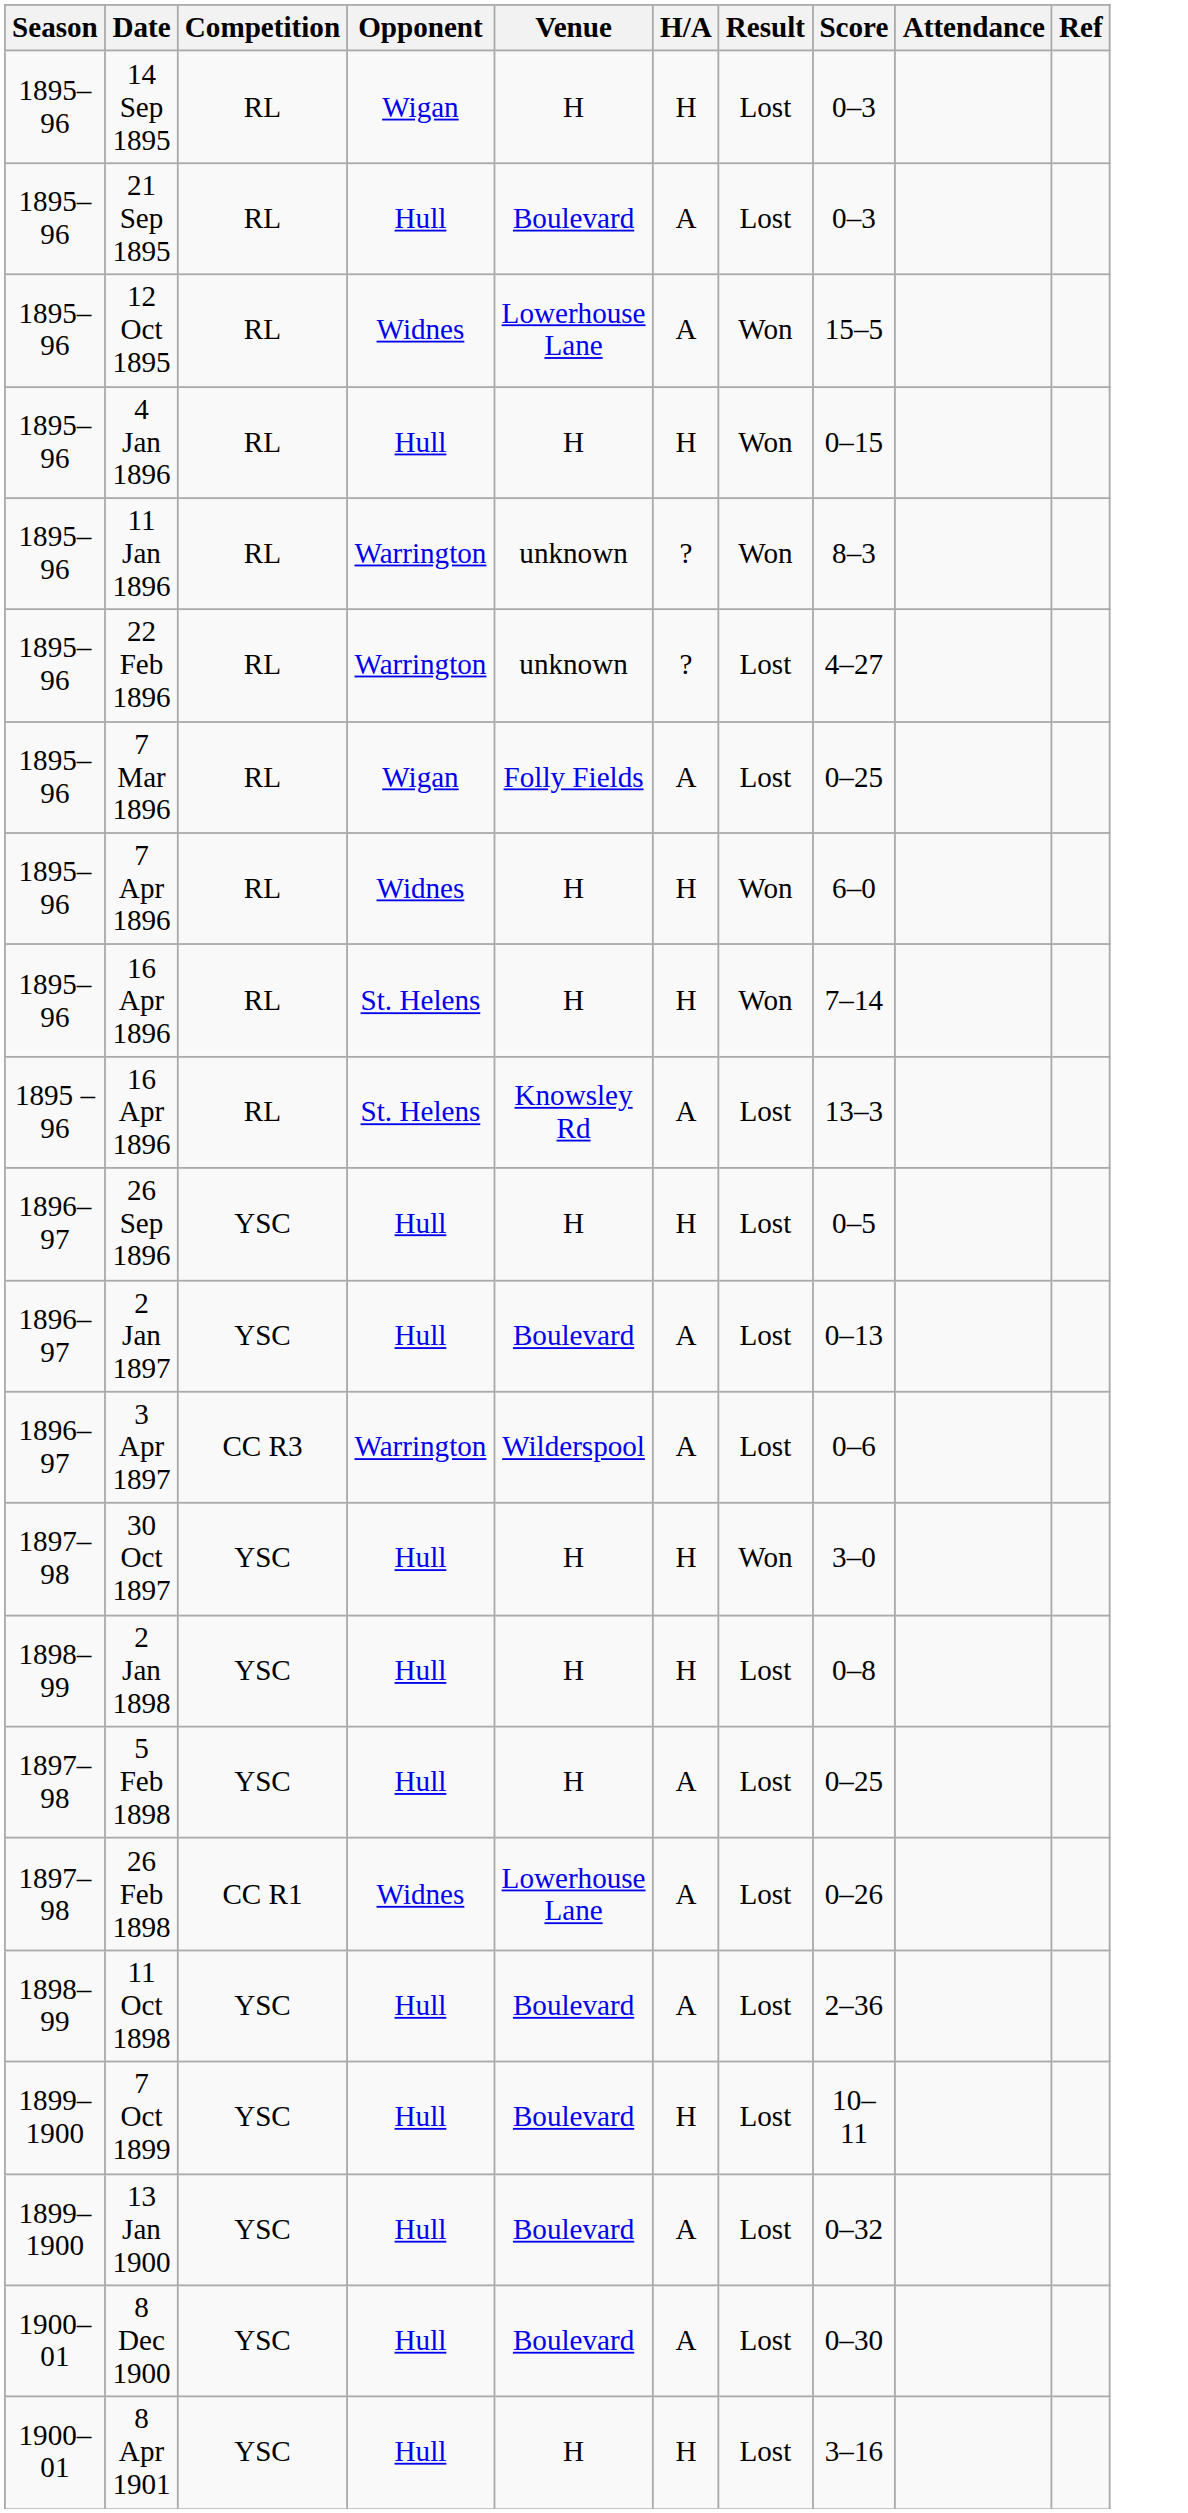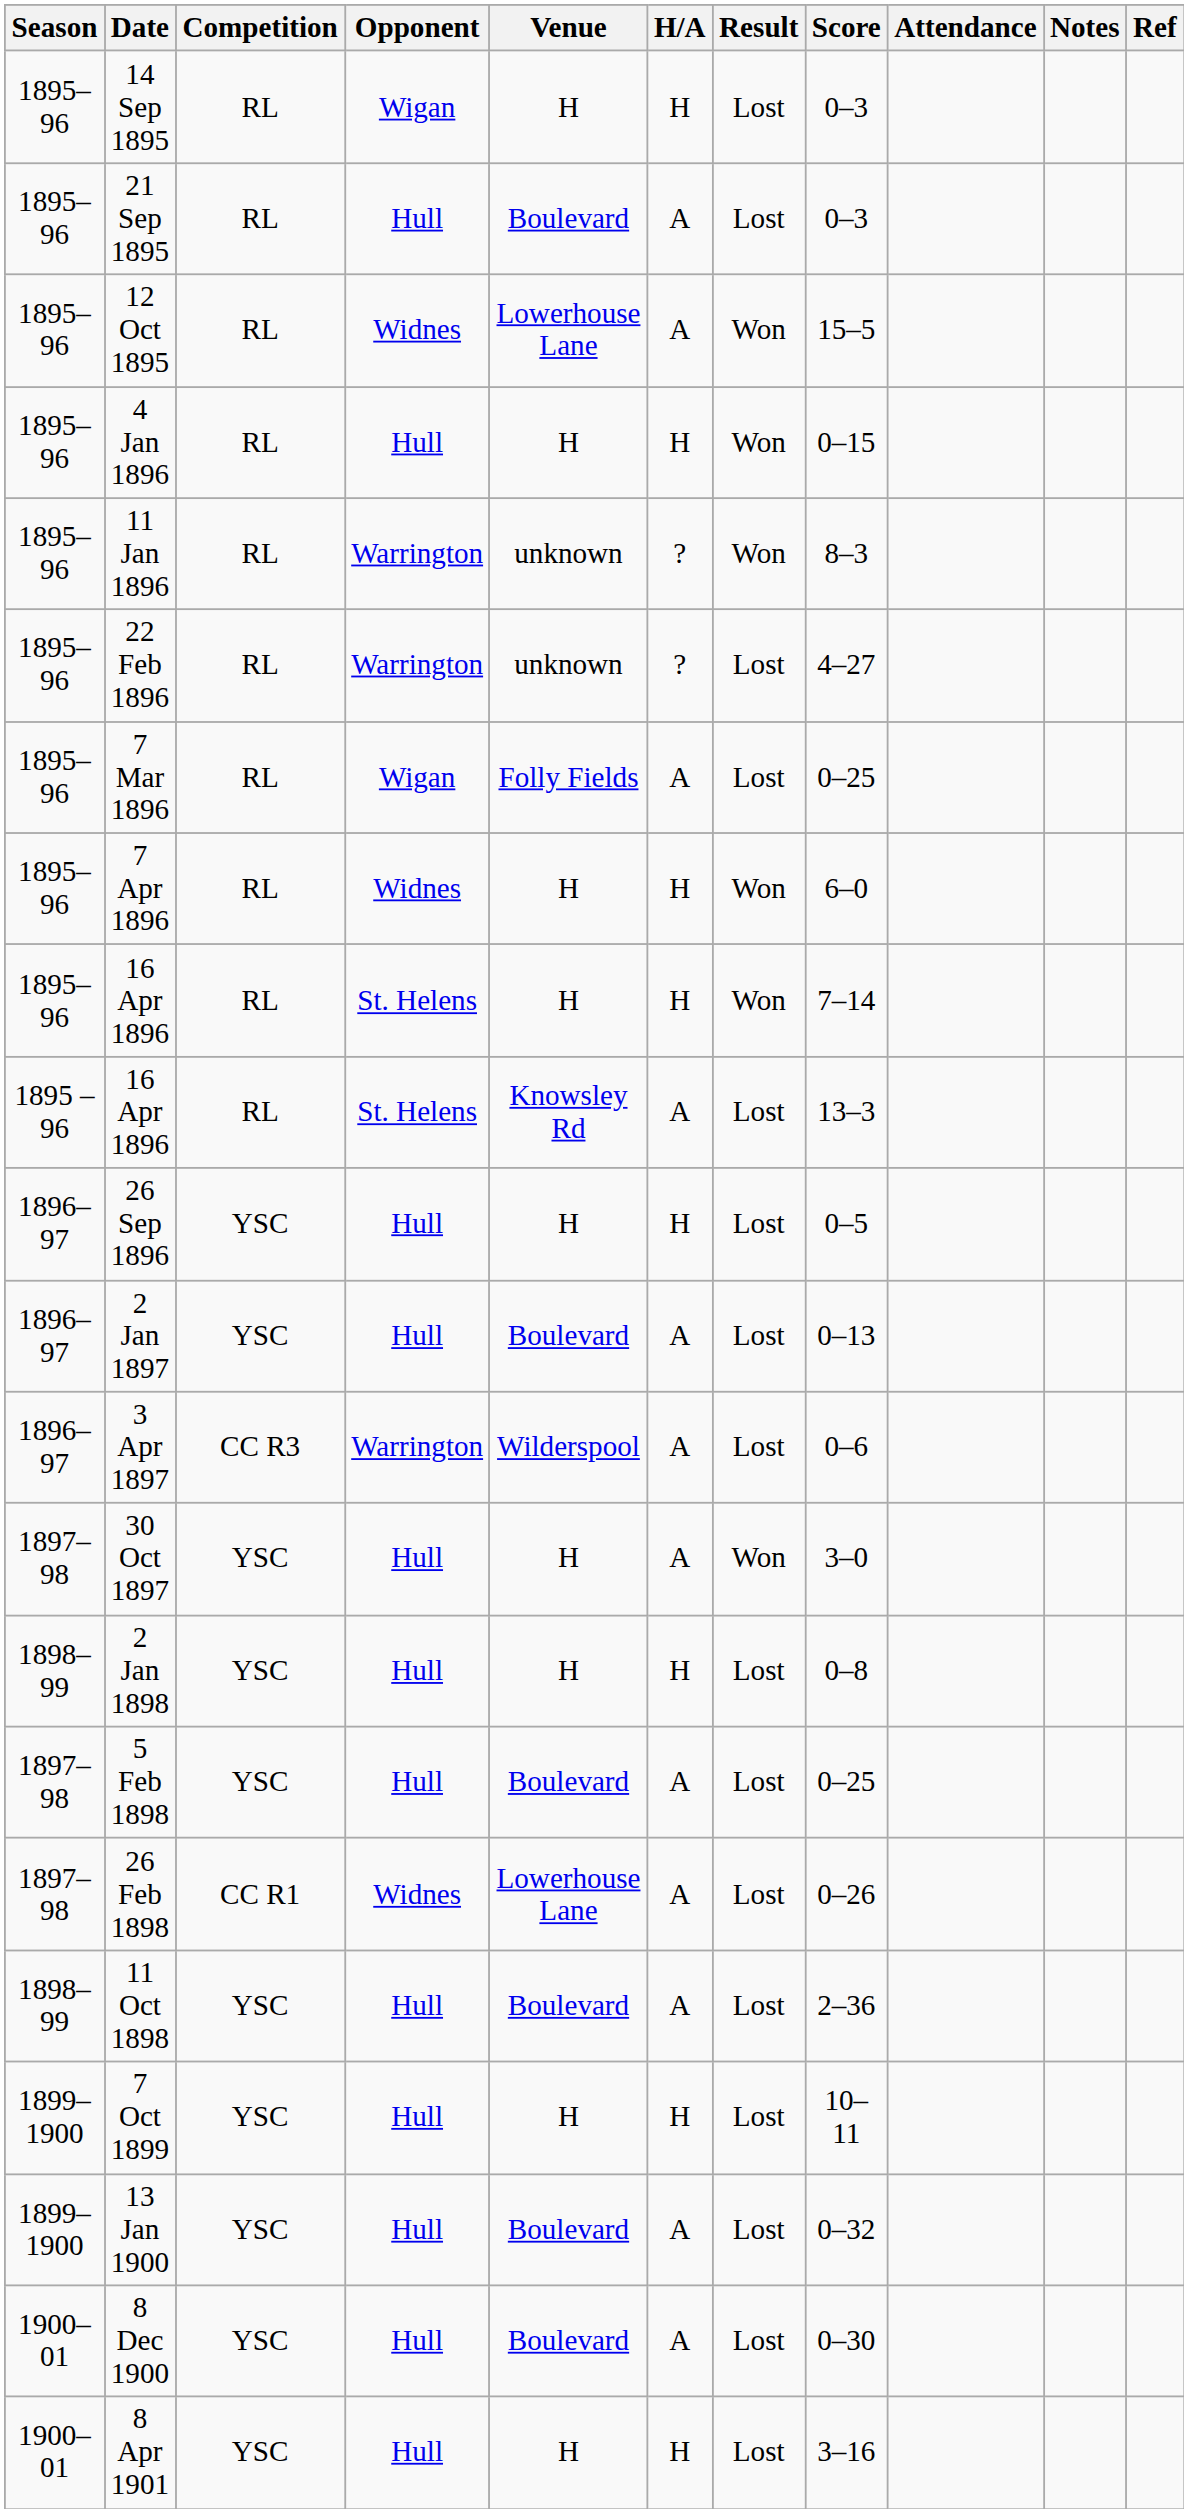+ column: Notes
30 Oct 1897 | H/A: H -> A
5 Feb 1898 | Venue: H -> Boulevard
7 Oct 1899 | Venue: Boulevard -> H
